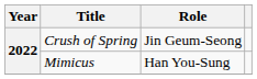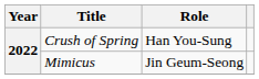Crush of Spring | Role: Jin Geum-Seong -> Han You-Sung
Mimicus | Role: Han You-Sung -> Jin Geum-Seong
